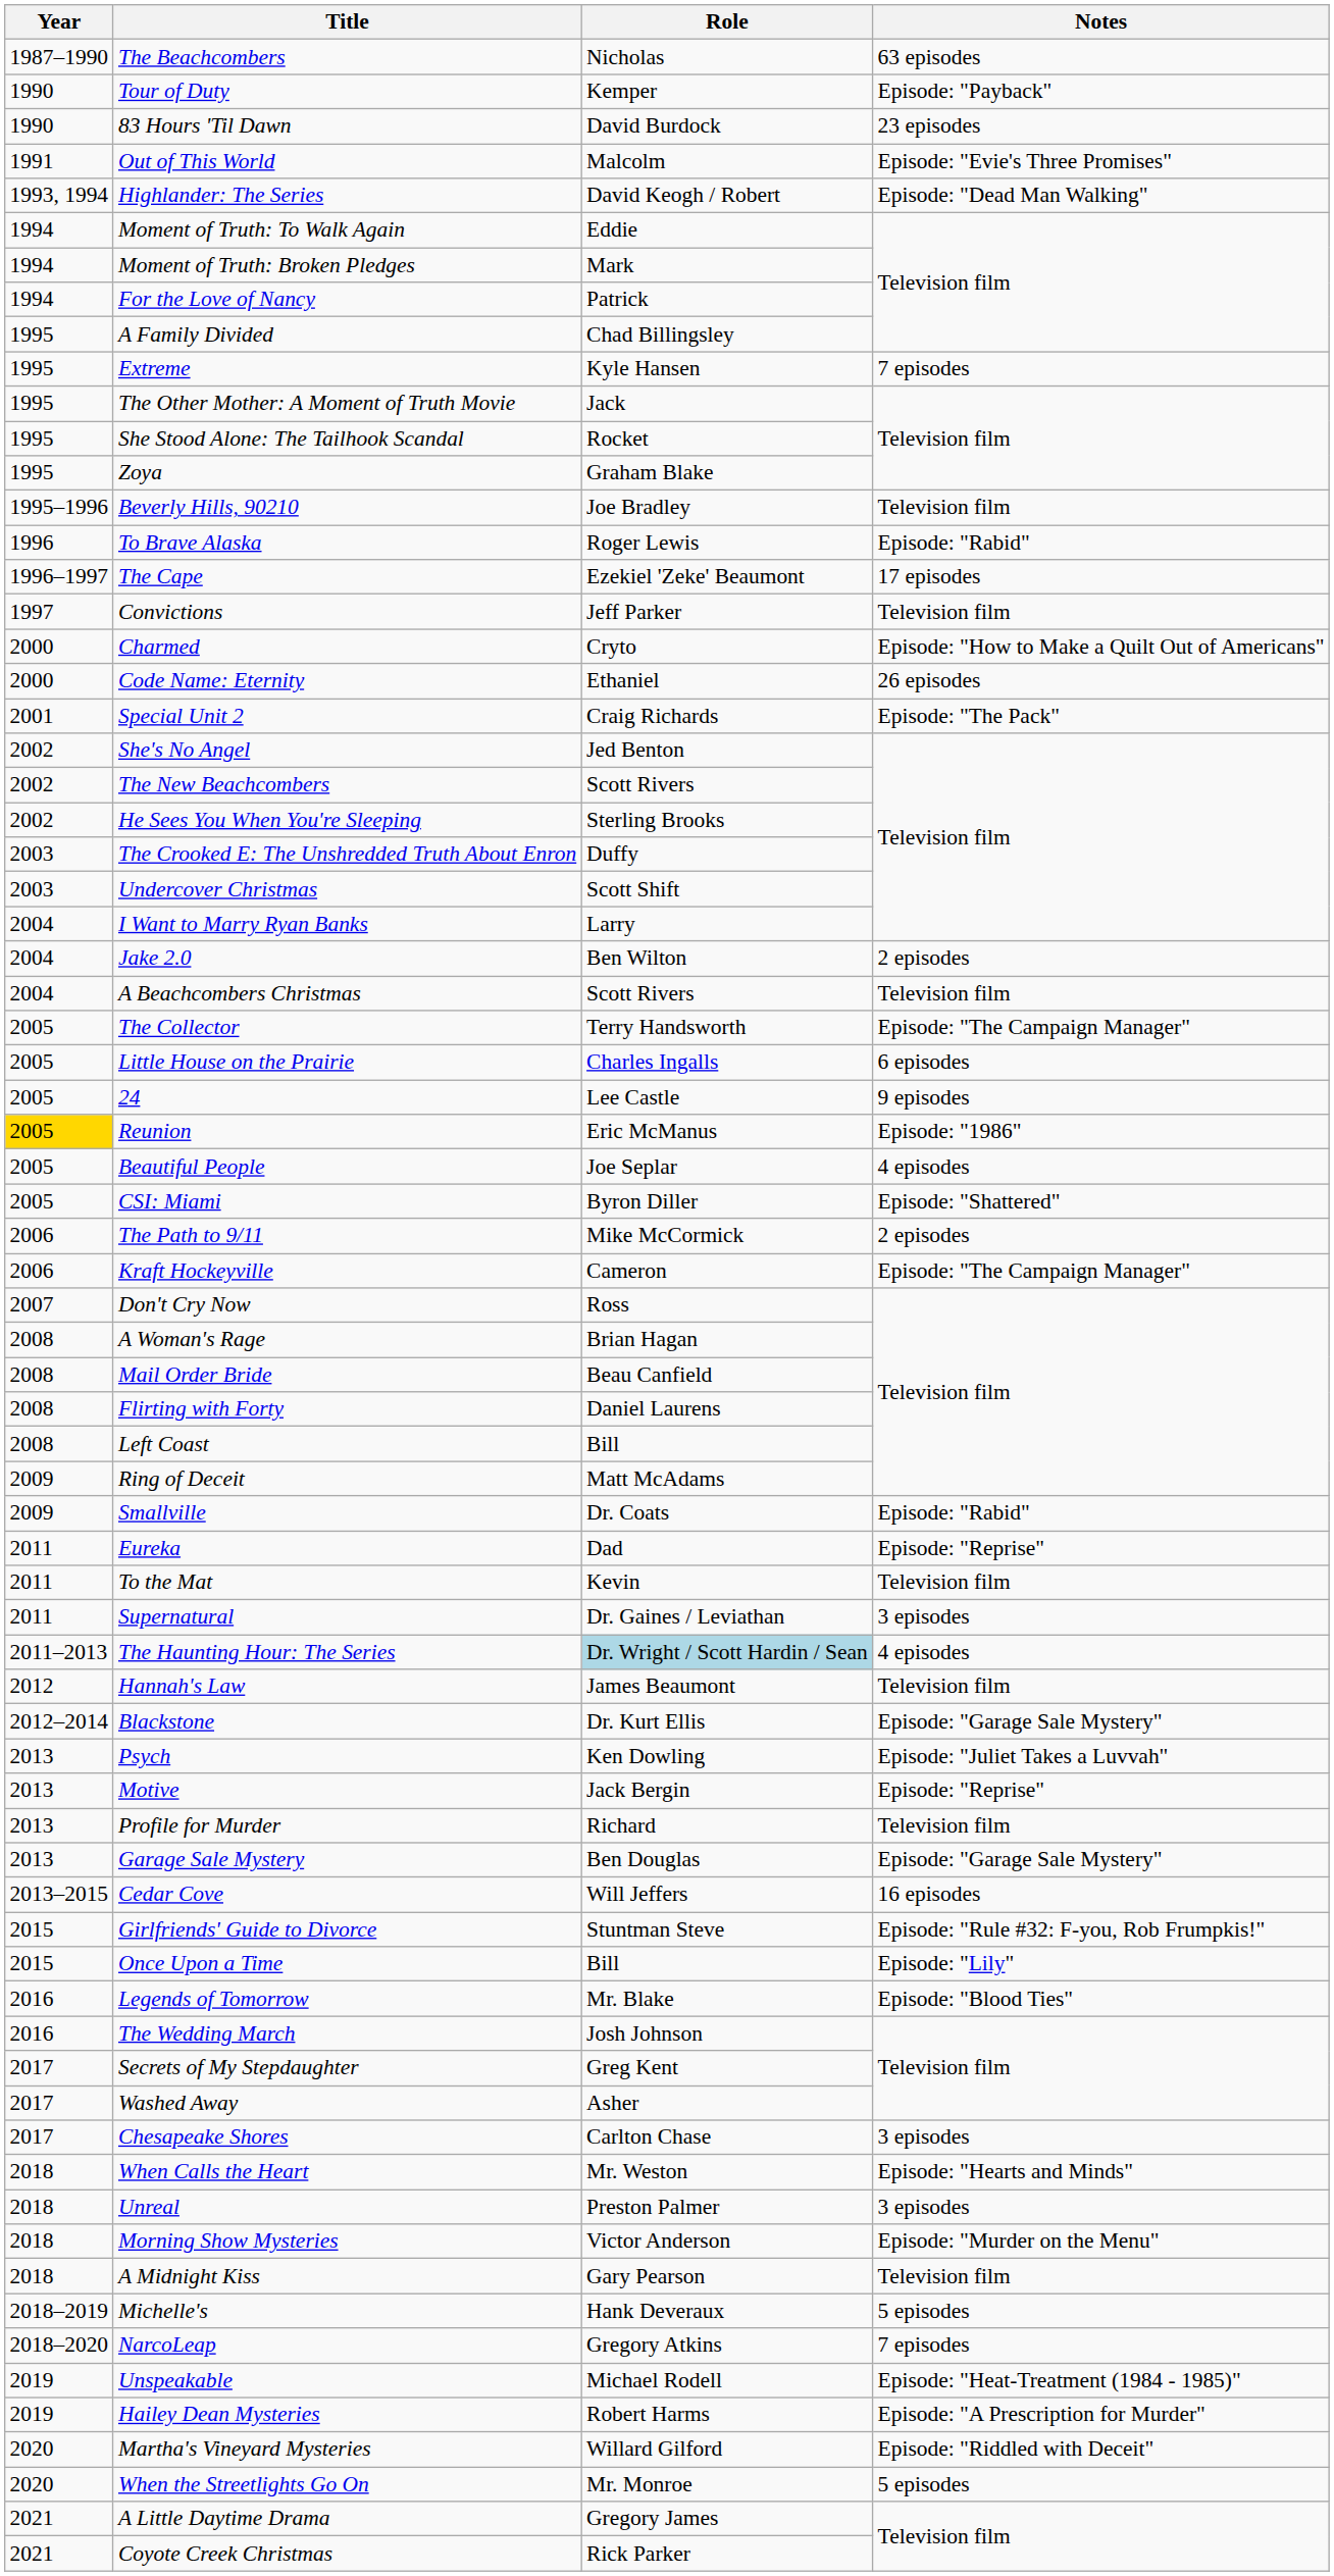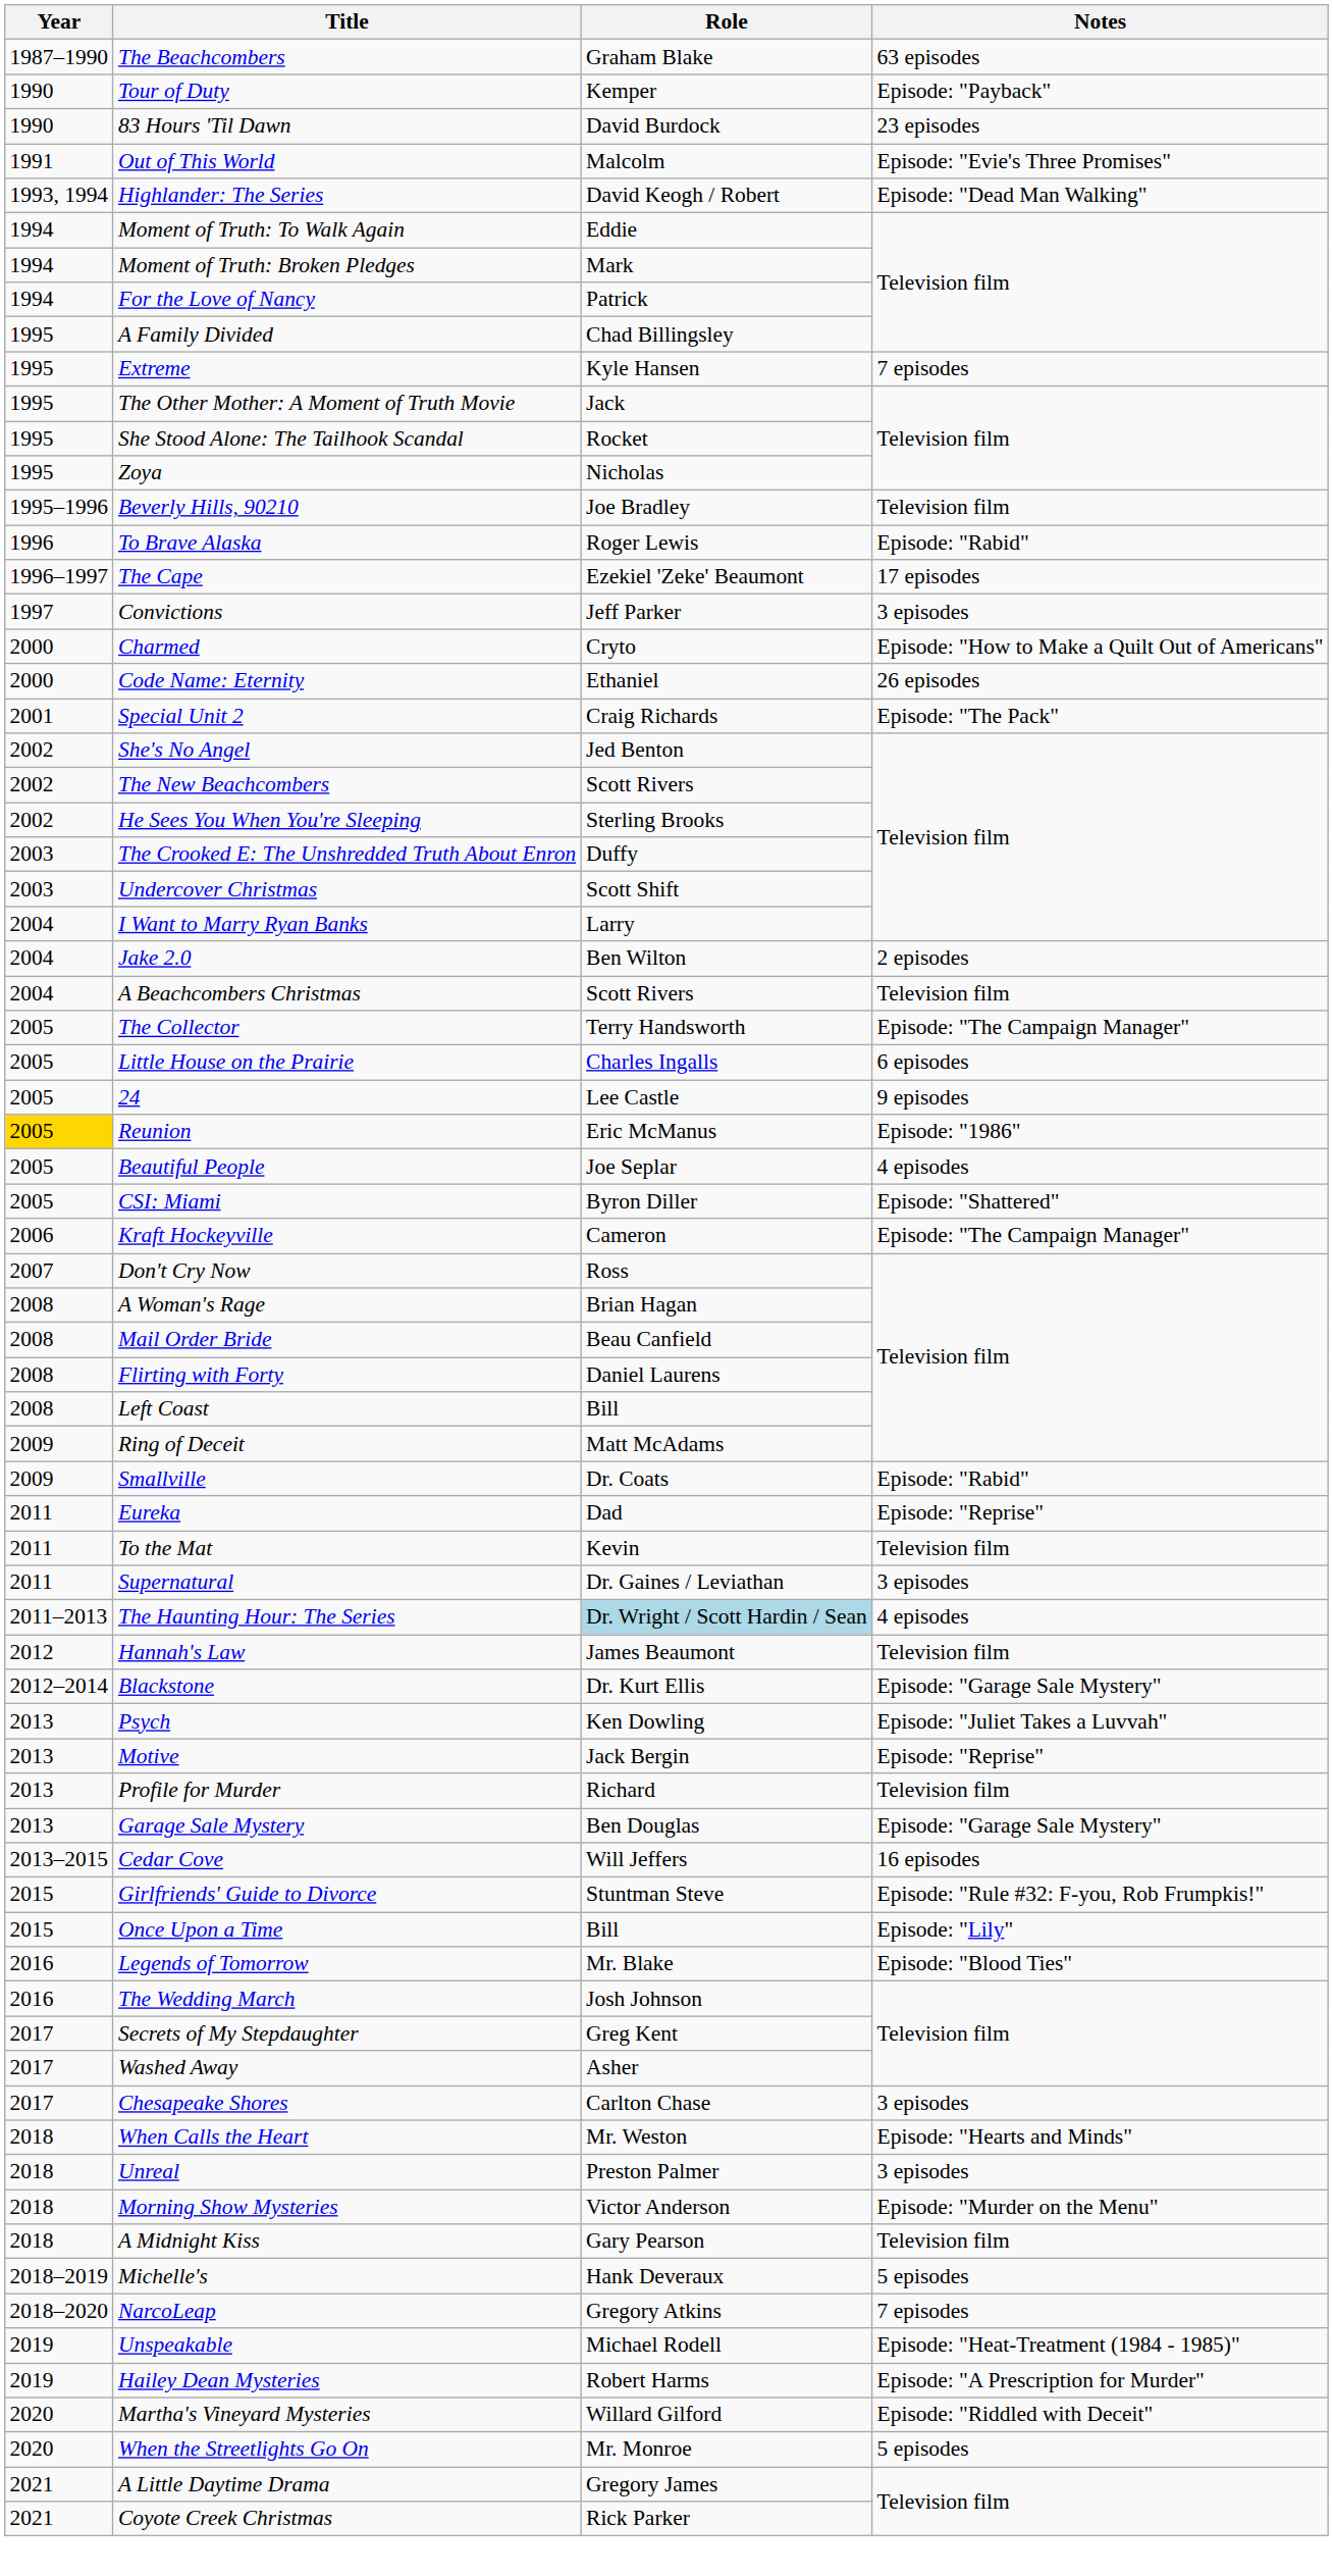The Beachcombers | Role: Nicholas -> Graham Blake
Zoya | Role: Graham Blake -> Nicholas
Convictions | Notes: Television film -> 3 episodes
- row: 2006 | The Path to 9/11 | Mike McCormick | 2 episodes
